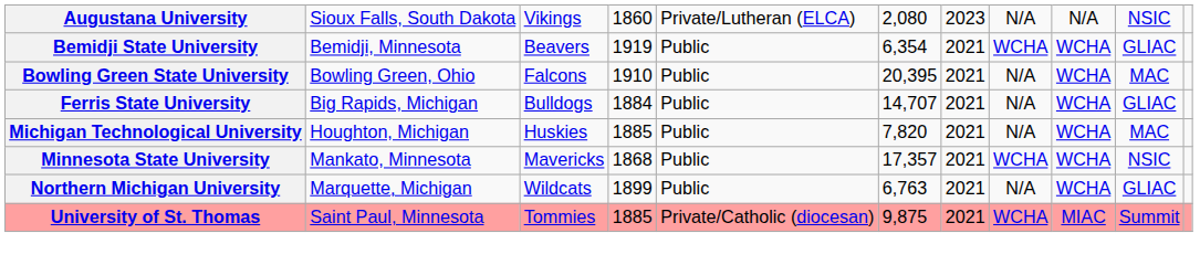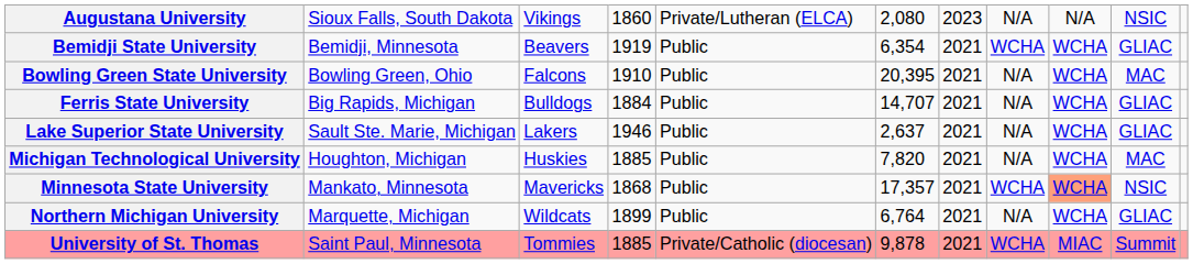+ row: Lake Superior State University | Sault Ste. Marie, Michigan | Lakers | 1946 | Public | 2,637 | 2021 | N/A | WCHA | GLIAC
Minnesota State University | column 9: no background -> lightsalmon background
Northern Michigan University | column 6: 6,763 -> 6,764
University of St. Thomas | column 6: 9,875 -> 9,878
